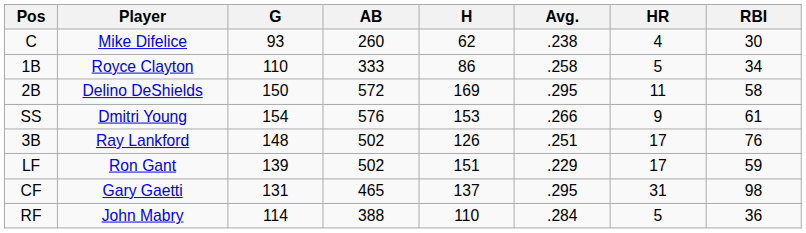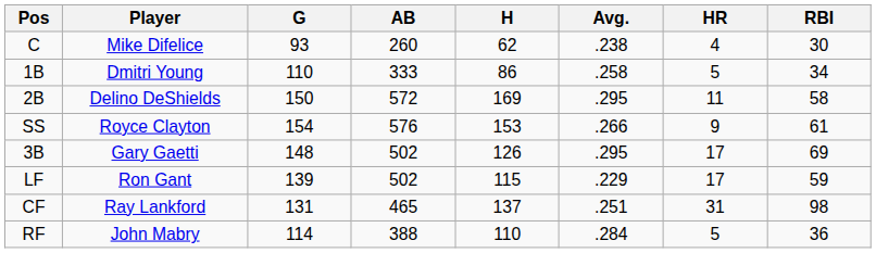1B | Player: Royce Clayton -> Dmitri Young
SS | Player: Dmitri Young -> Royce Clayton
3B | Player: Ray Lankford -> Gary Gaetti
3B | Avg.: .251 -> .295
3B | RBI: 76 -> 69
LF | H: 151 -> 115
CF | Player: Gary Gaetti -> Ray Lankford
CF | Avg.: .295 -> .251
